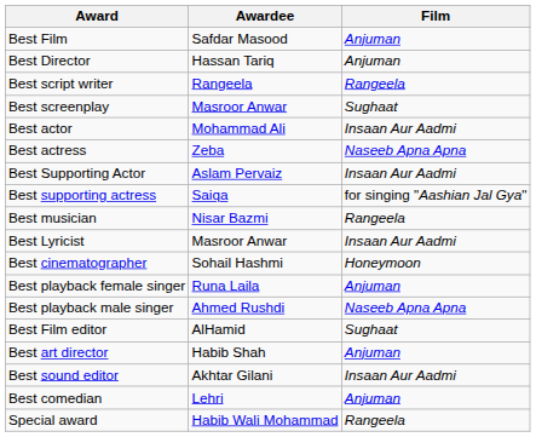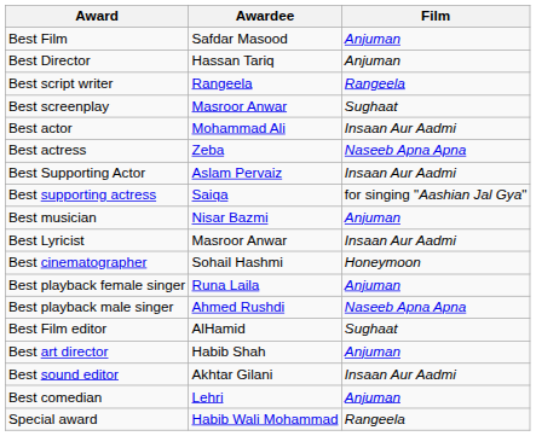Best musician | Film: Rangeela -> Anjuman
